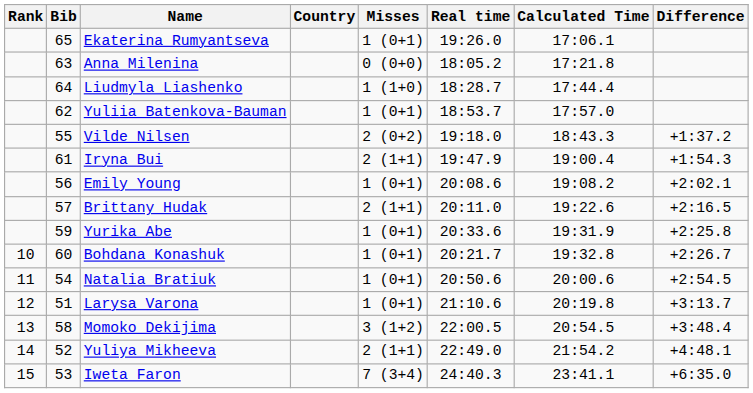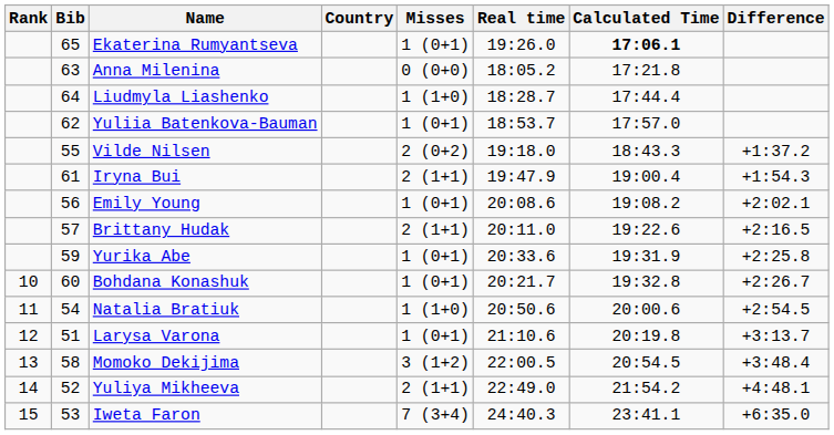Ekaterina Rumyantseva | Calculated Time: normal -> bold
Natalia Bratiuk | Misses: 1 (0+1) -> 1 (1+0)
